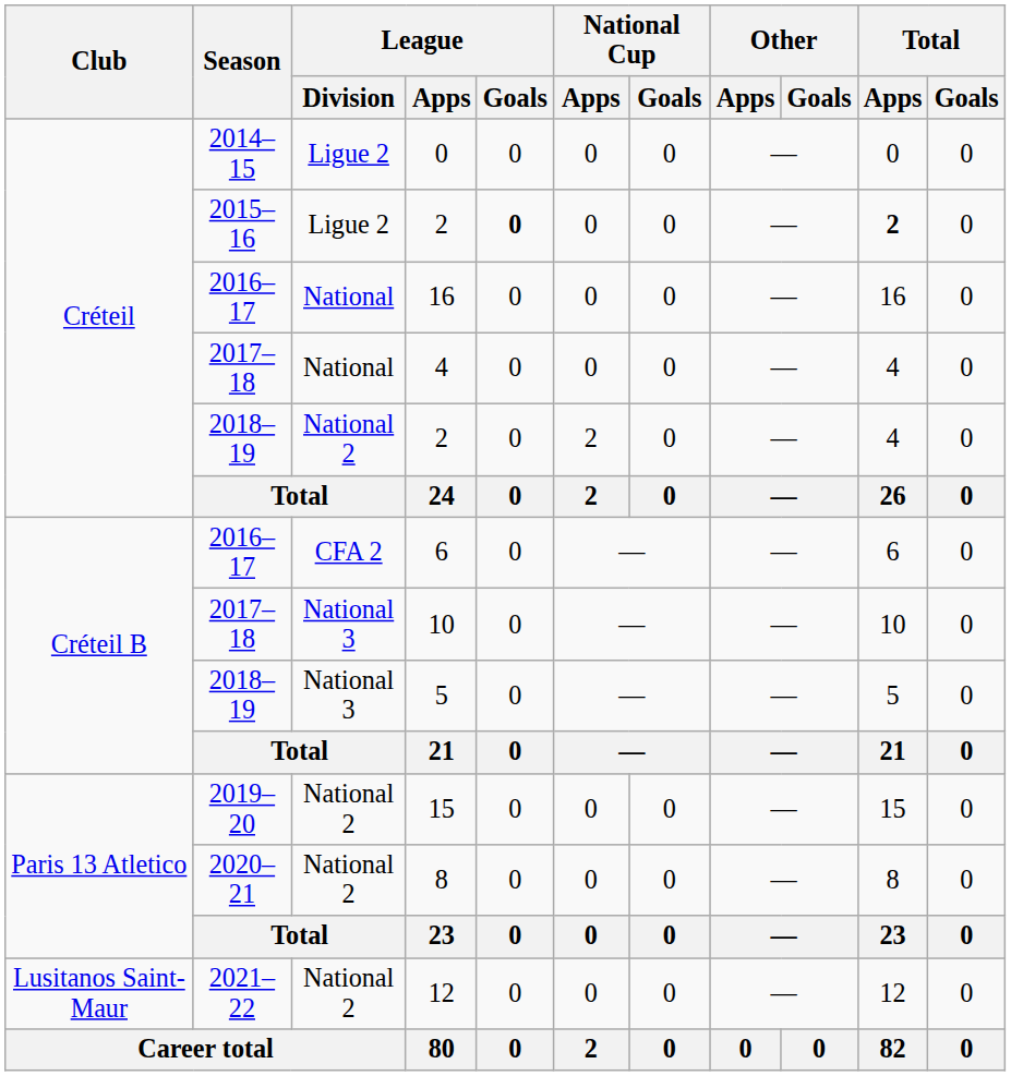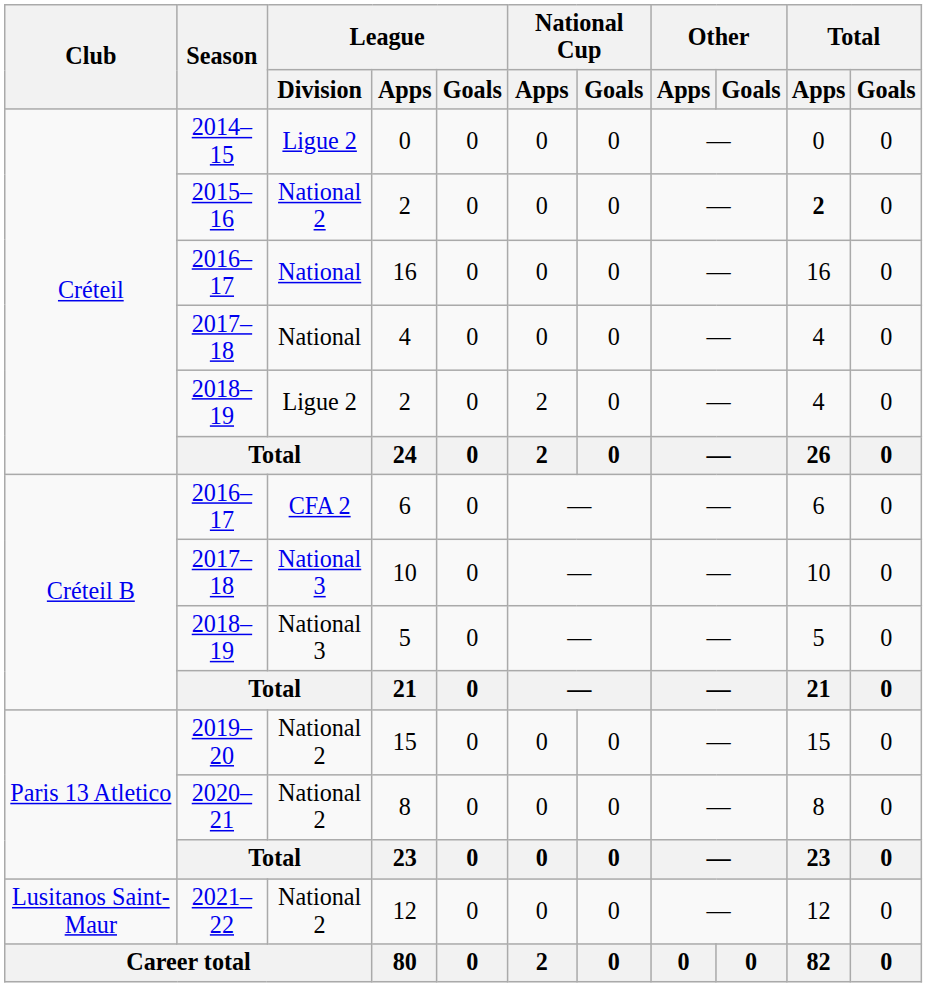2015–16 / 2 | League / Division: Ligue 2 -> National 2
2015–16 / 2 | League / Goals: bold -> normal
2018–19 / 2 | League / Division: National 2 -> Ligue 2
